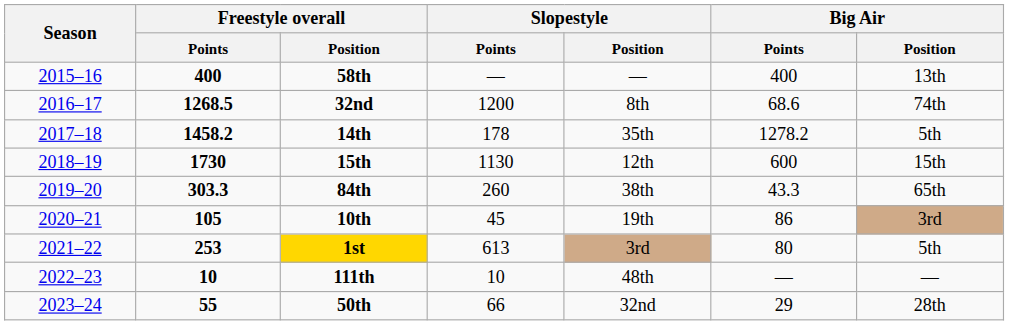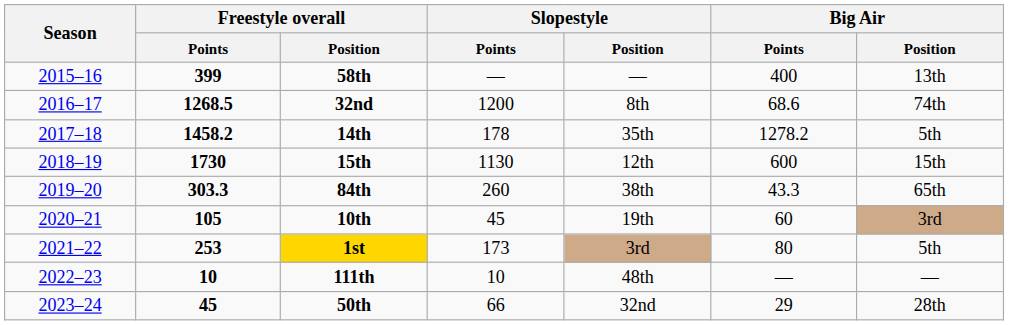58th | Freestyle overall / Points: 400 -> 399
10th | Big Air / Points: 86 -> 60
1st | Slopestyle / Points: 613 -> 173
50th | Freestyle overall / Points: 55 -> 45
